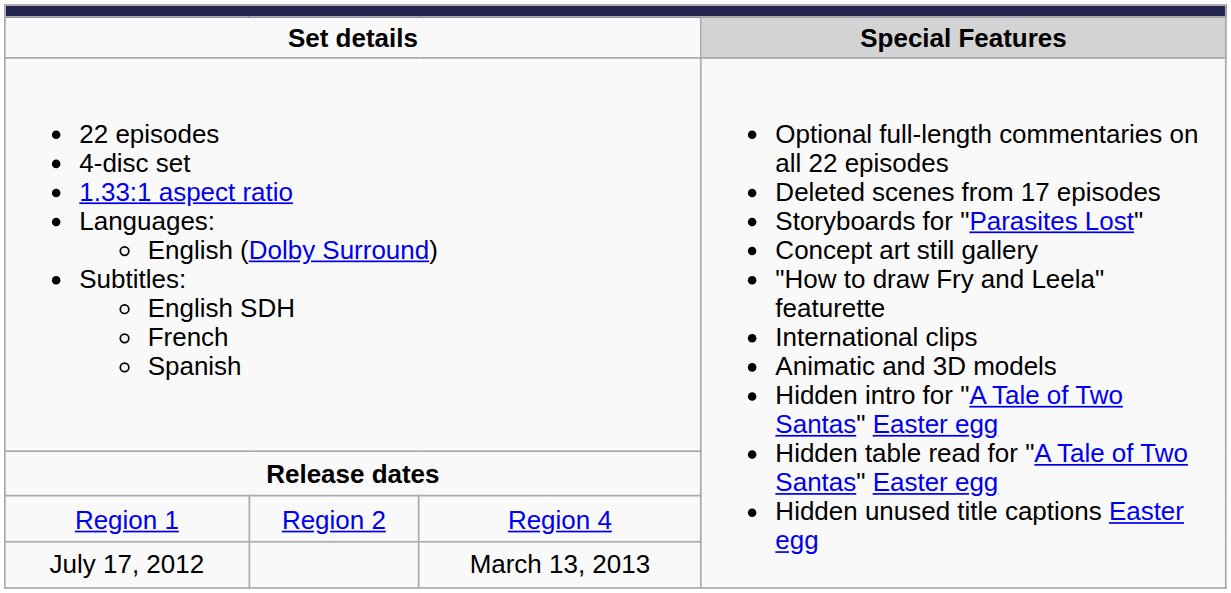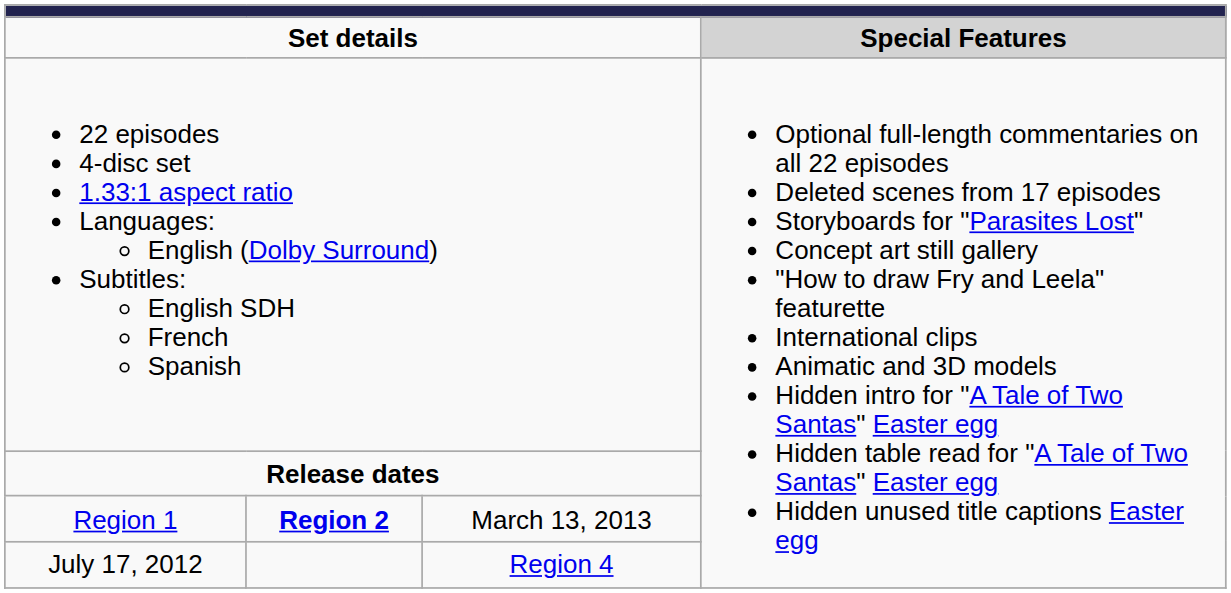Region 1 | column 2: normal -> bold
Region 1 | column 3: Region 4 -> March 13, 2013
July 17, 2012 | column 3: March 13, 2013 -> Region 4
